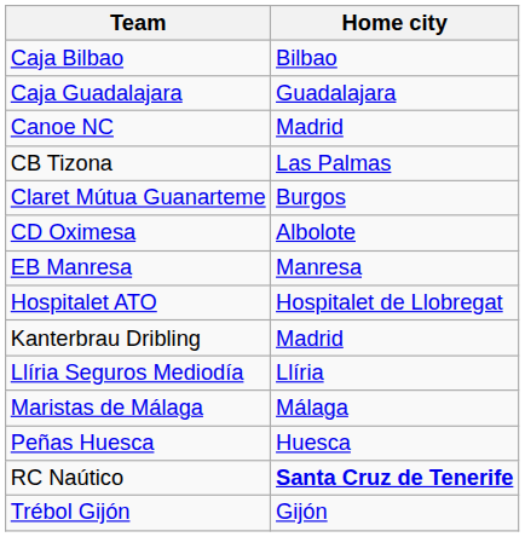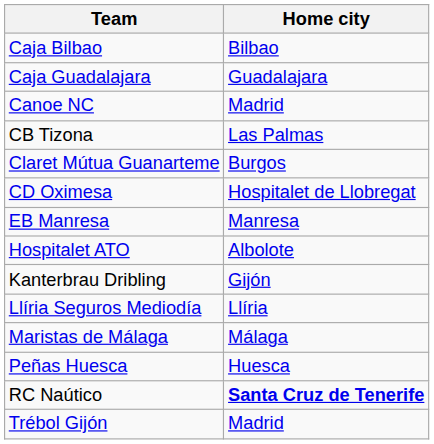CD Oximesa | Home city: Albolote -> Hospitalet de Llobregat
Hospitalet ATO | Home city: Hospitalet de Llobregat -> Albolote
Kanterbrau Dribling | Home city: Madrid -> Gijón
Trébol Gijón | Home city: Gijón -> Madrid
